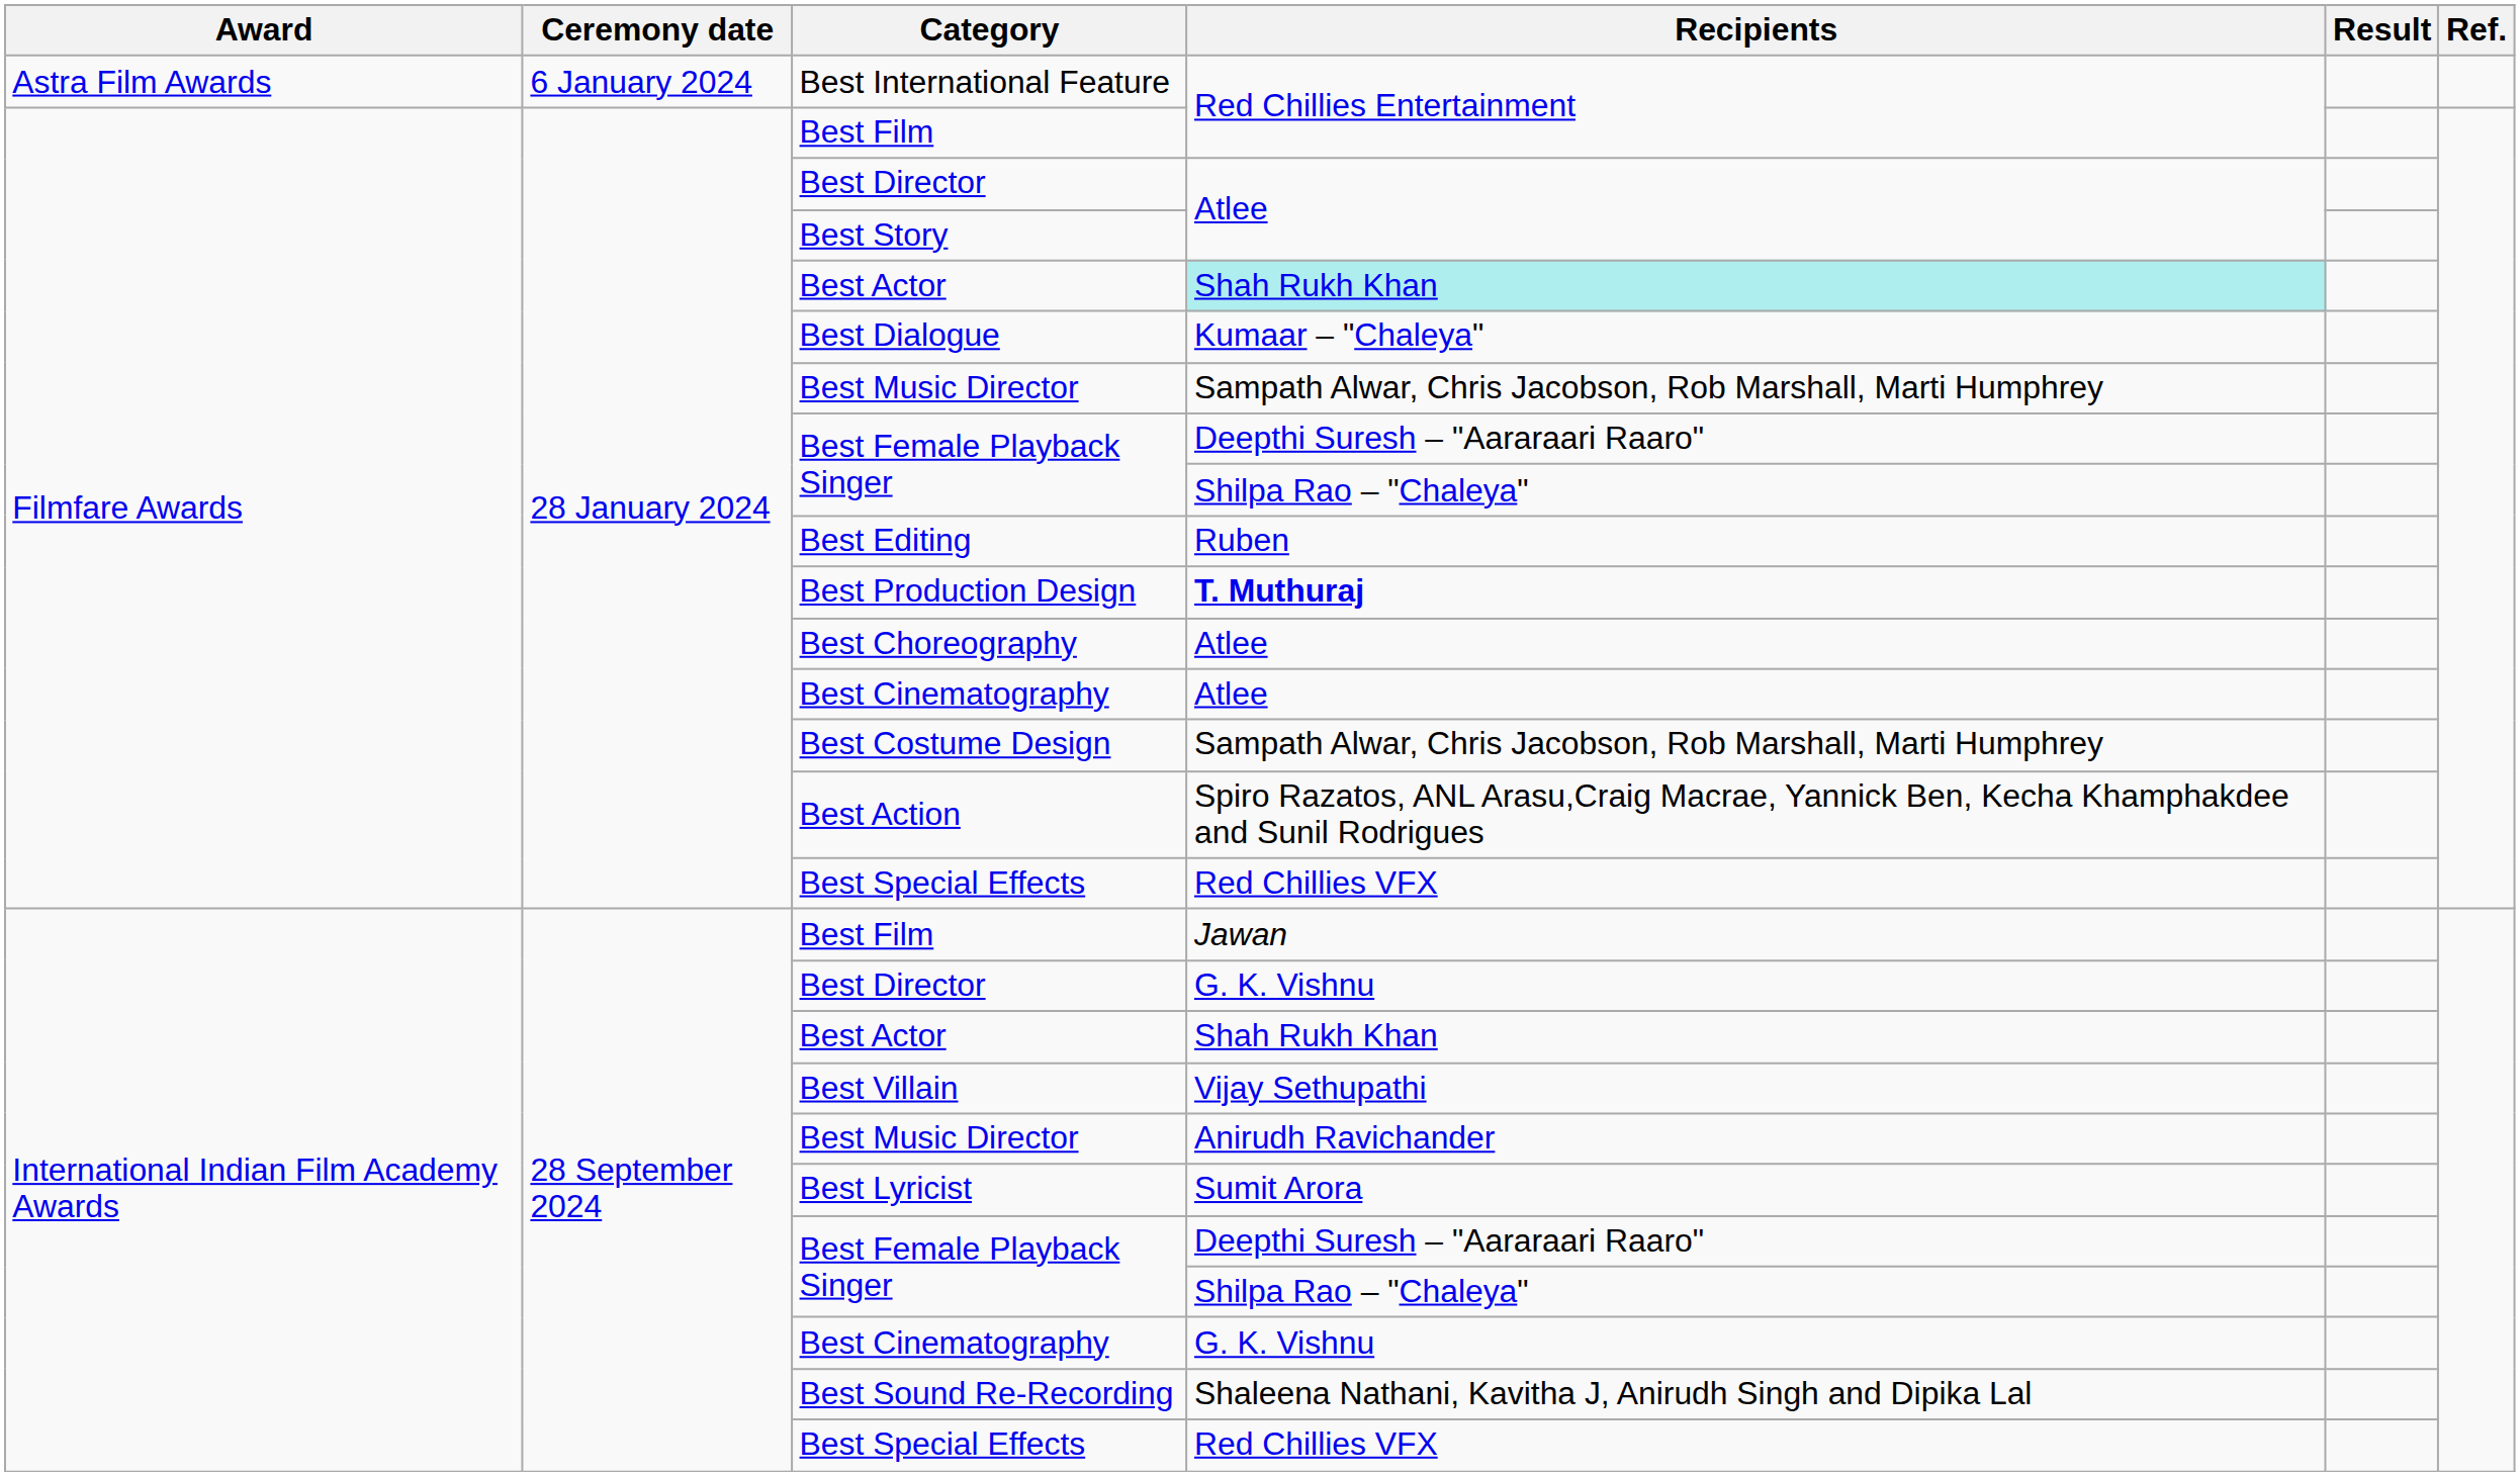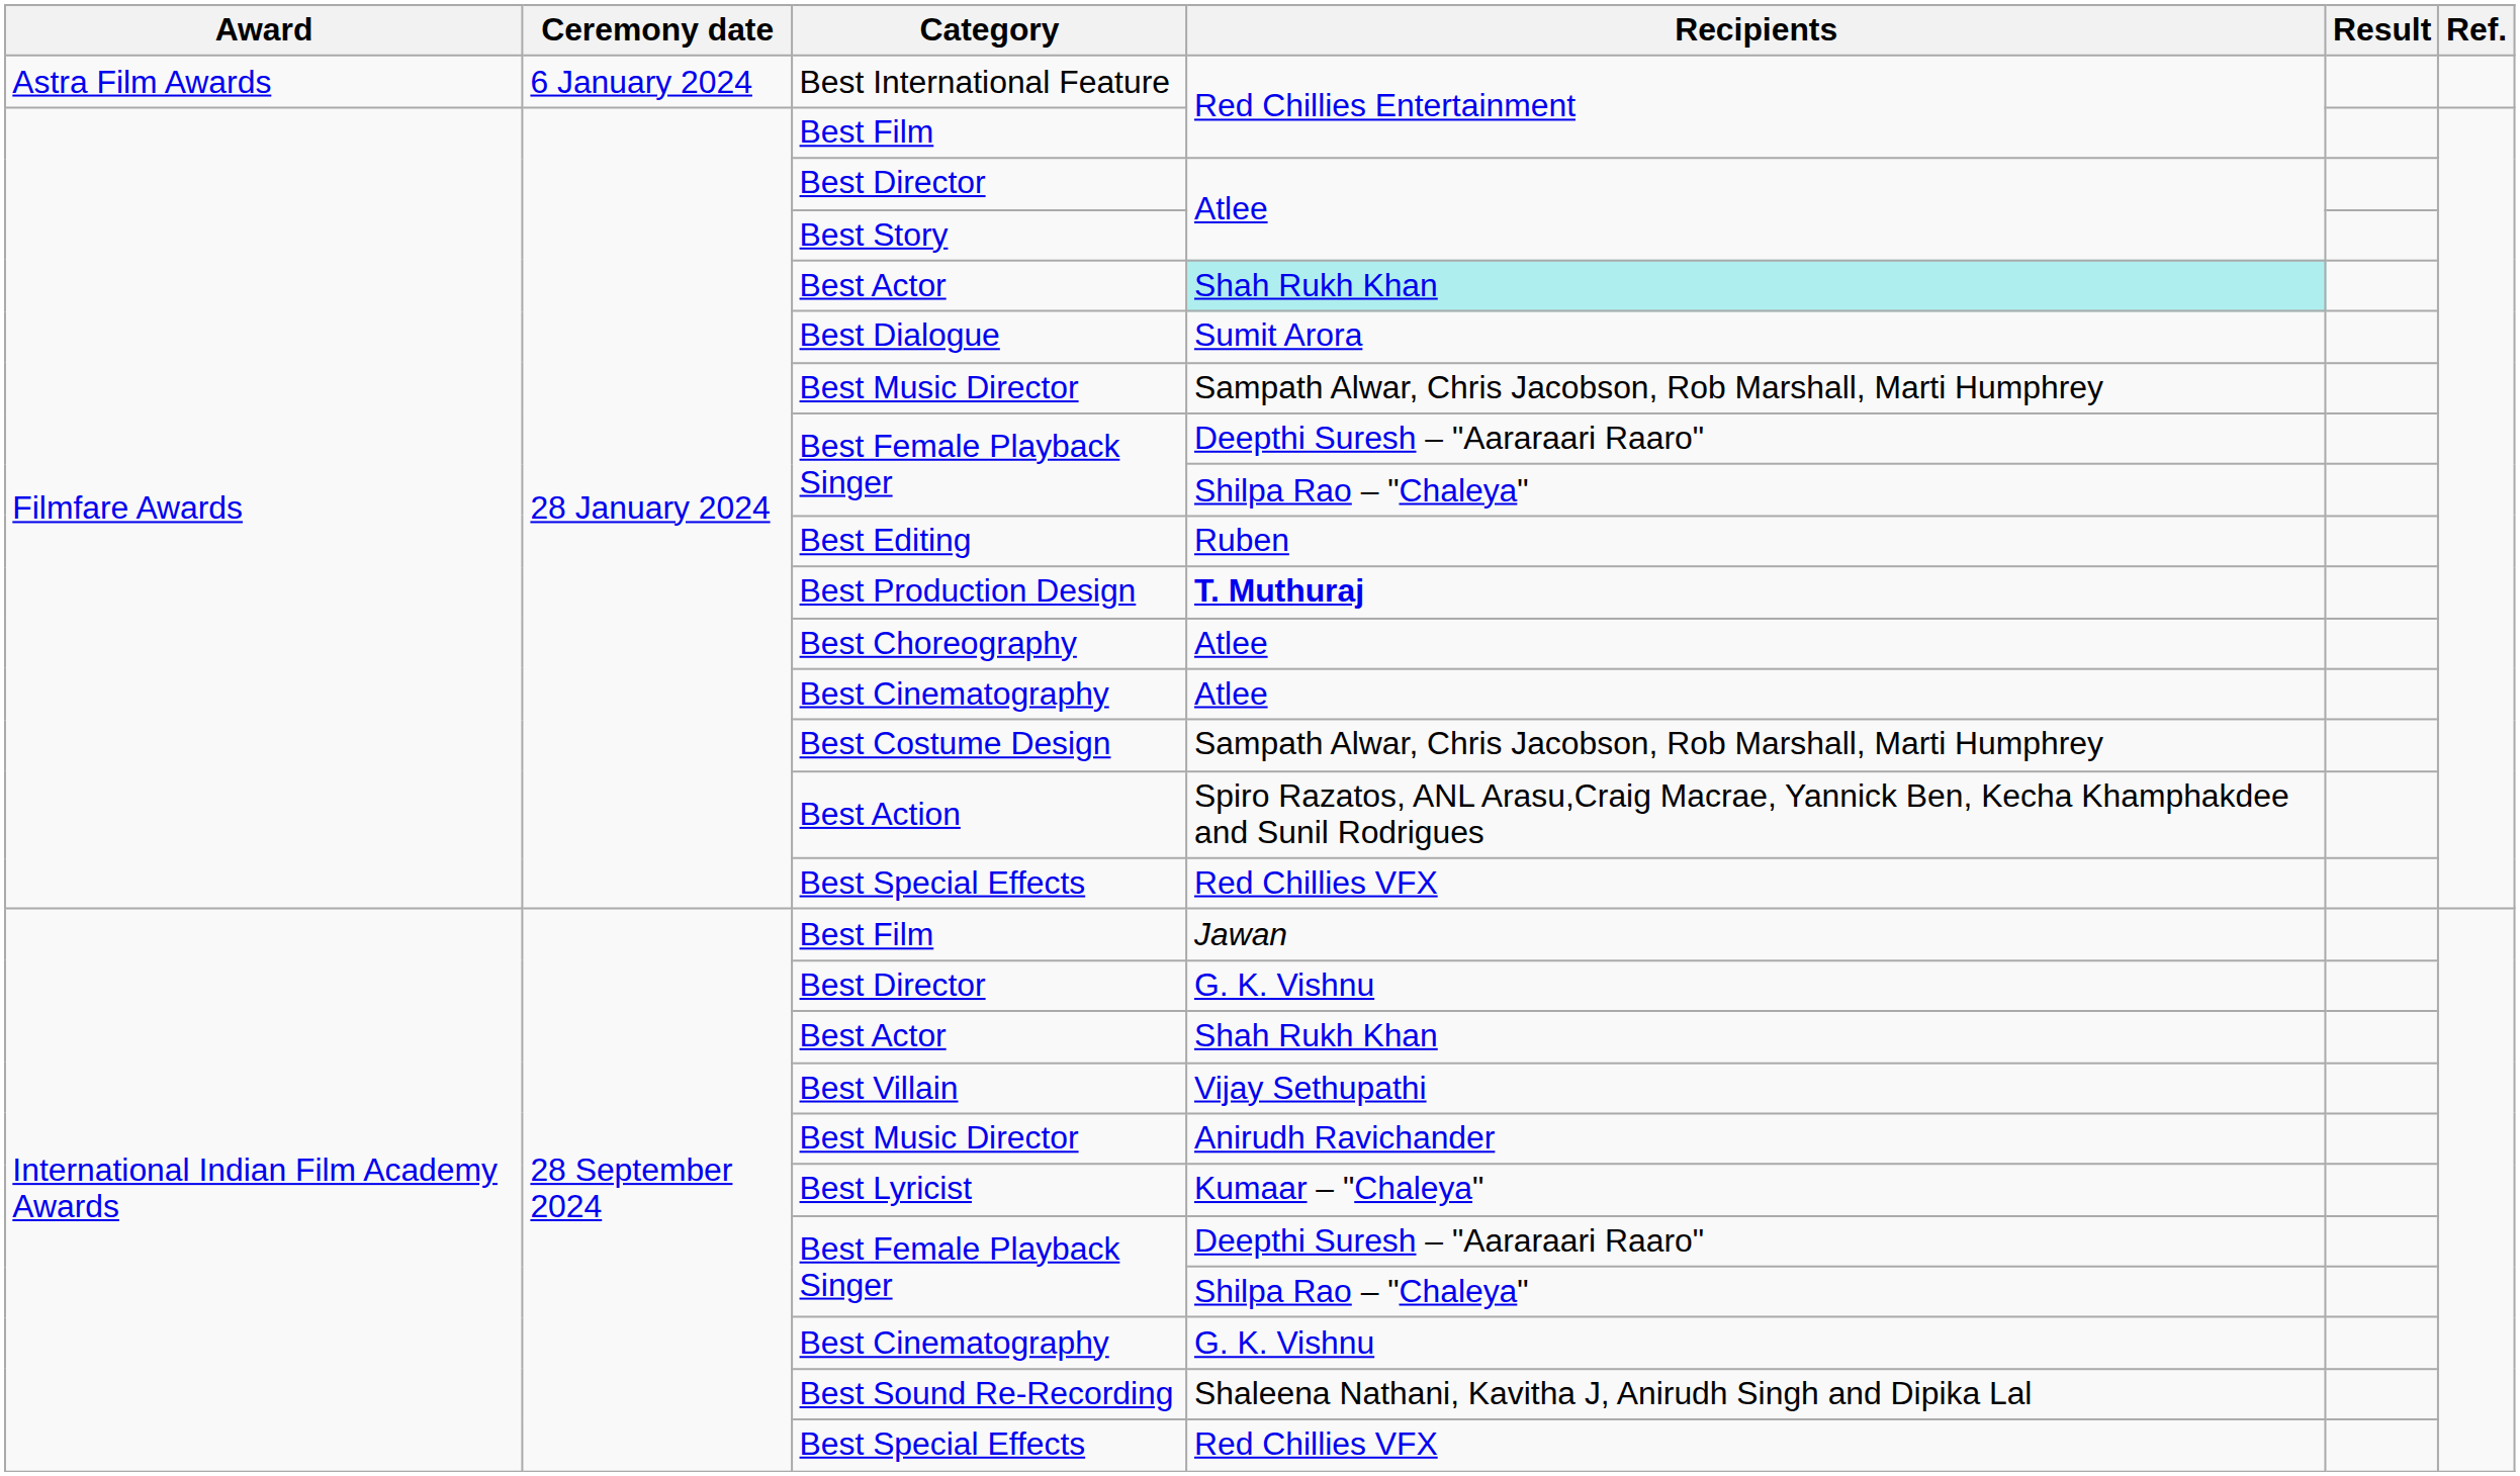Best Dialogue | Recipients: Kumaar – "Chaleya" -> Sumit Arora
Best Lyricist | Recipients: Sumit Arora -> Kumaar – "Chaleya"
